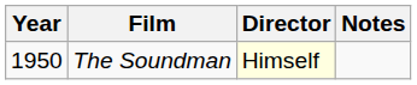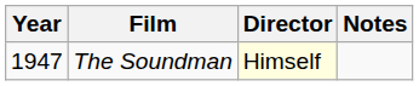The Soundman | Year: 1950 -> 1947
